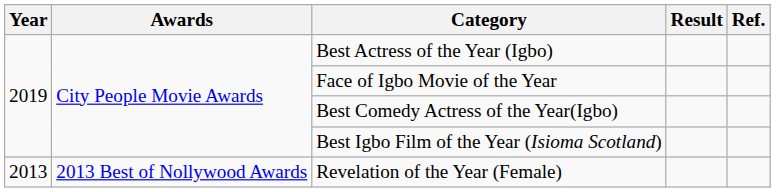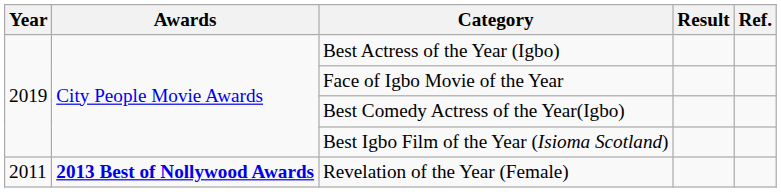Revelation of the Year (Female) | Year: 2013 -> 2011
Revelation of the Year (Female) | Awards: normal -> bold
